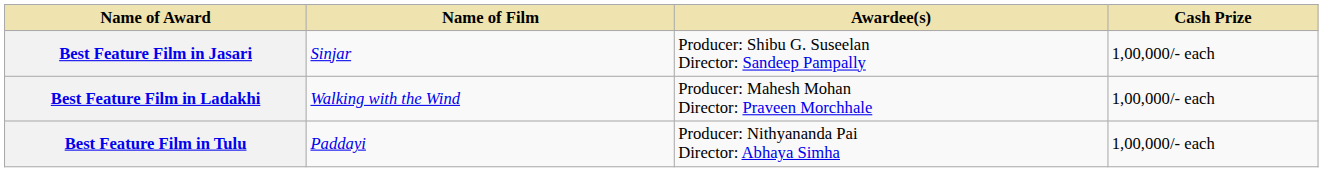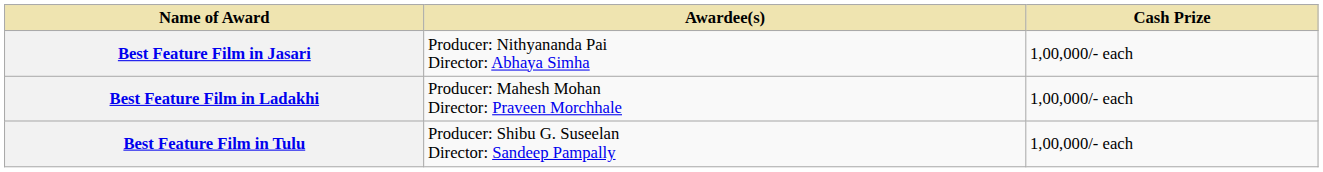- column: Name of Film | Sinjar | Walking with the Wind | Paddayi
Best Feature Film in Jasari | Awardee(s): Producer: Shibu G. Suseelan Director: Sandeep Pampally -> Producer: Nithyananda Pai Director: Abhaya Simha
Best Feature Film in Tulu | Awardee(s): Producer: Nithyananda Pai Director: Abhaya Simha -> Producer: Shibu G. Suseelan Director: Sandeep Pampally
